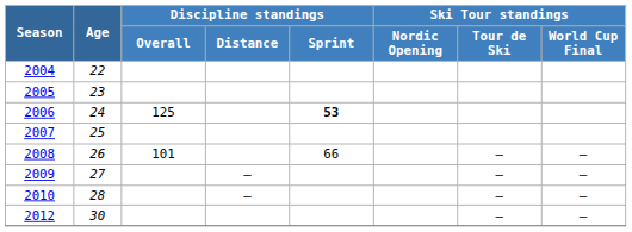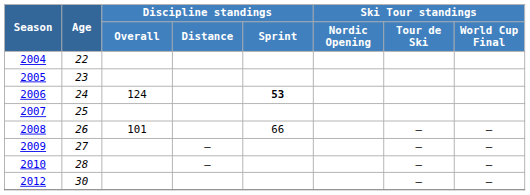2006 | Discipline standings / Overall: 125 -> 124
